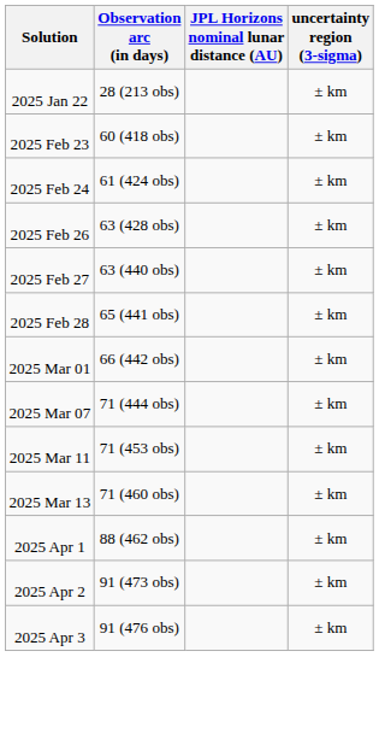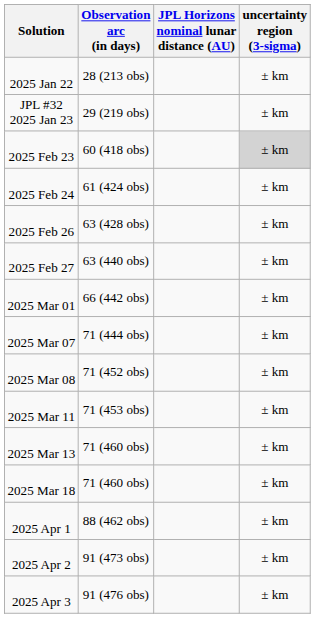+ row: JPL #32 2025 Jan 23 | 29 (219 obs) | ± km
2025 Feb 23 | uncertainty region (3-sigma): no background -> lightgrey background
- row: 2025 Feb 28 | 65 (441 obs) | ± km
+ row: 2025 Mar 08 | 71 (452 obs) | ± km
+ row: 2025 Mar 18 | 71 (460 obs) | ± km
